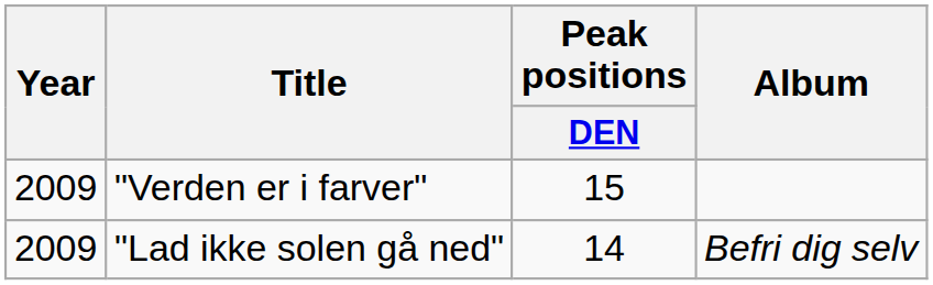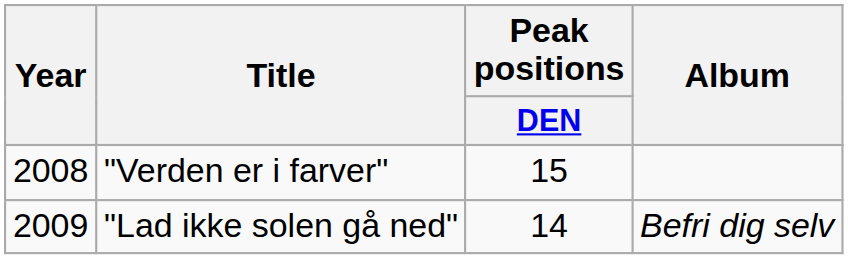"Verden er i farver" | Year: 2009 -> 2008
